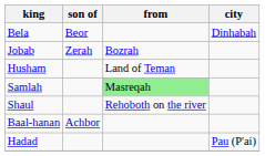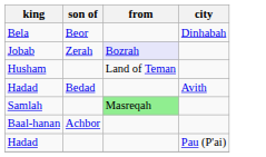Jobab | from: no background -> lavender background
+ row: Hadad | Bedad | Avith
- row: Shaul | Rehoboth on the river
